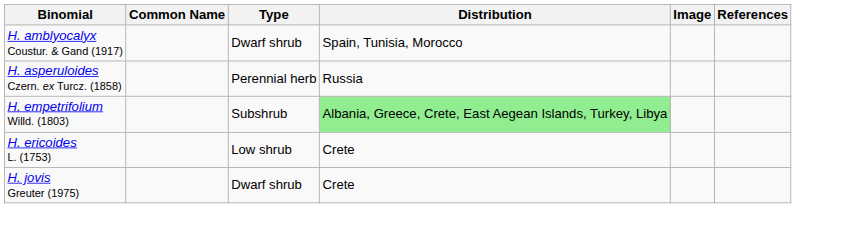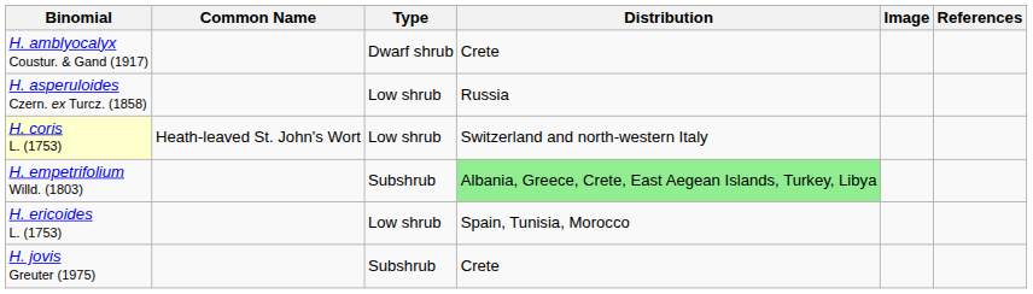H. amblyocalyx Coustur. & Gand (1917) | Distribution: Spain, Tunisia, Morocco -> Crete
H. asperuloides Czern. ex Turcz. (1858) | Type: Perennial herb -> Low shrub
+ row: H. coris L. (1753) | Heath-leaved St. John's Wort | Low shrub | Switzerland and north-western Italy
H. ericoides L. (1753) | Distribution: Crete -> Spain, Tunisia, Morocco
H. jovis Greuter (1975) | Type: Dwarf shrub -> Subshrub
